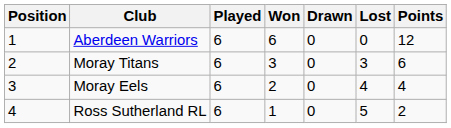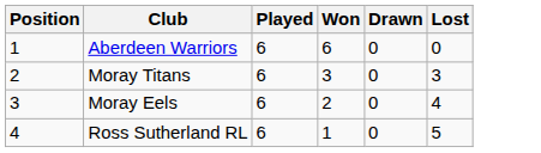- column: Points | 12 | 6 | 4 | 2
